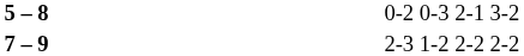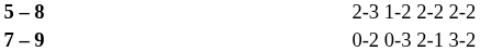5 – 8 | column 4: 0-2 0-3 2-1 3-2 -> 2-3 1-2 2-2 2-2
7 – 9 | column 4: 2-3 1-2 2-2 2-2 -> 0-2 0-3 2-1 3-2
